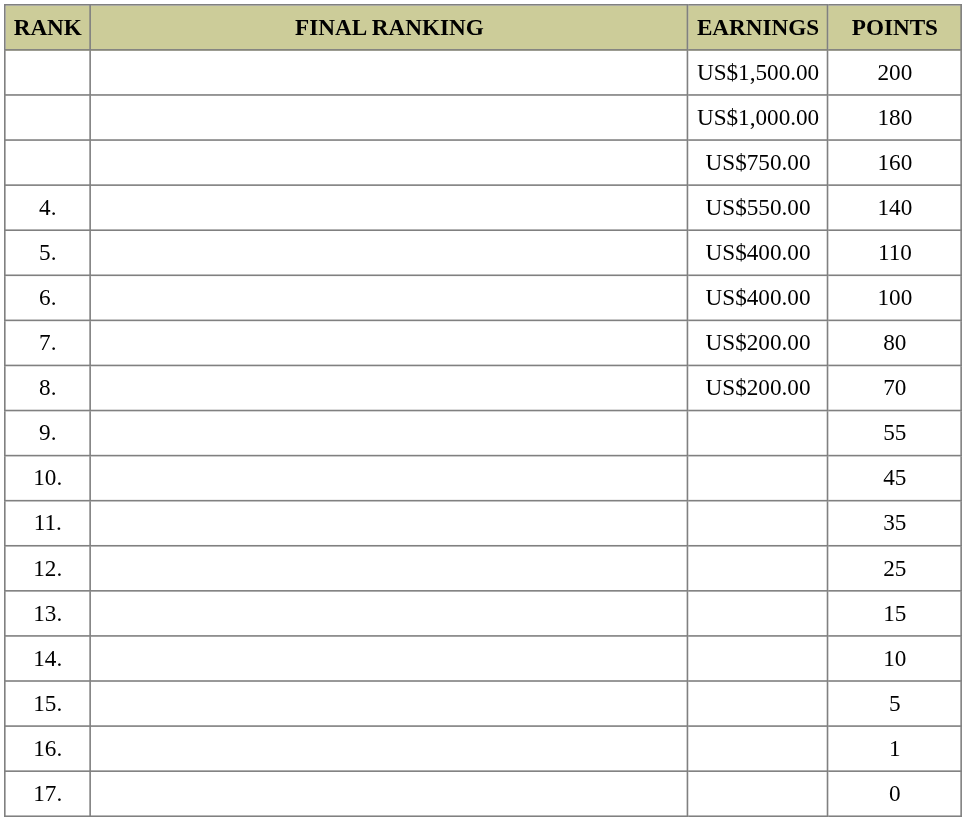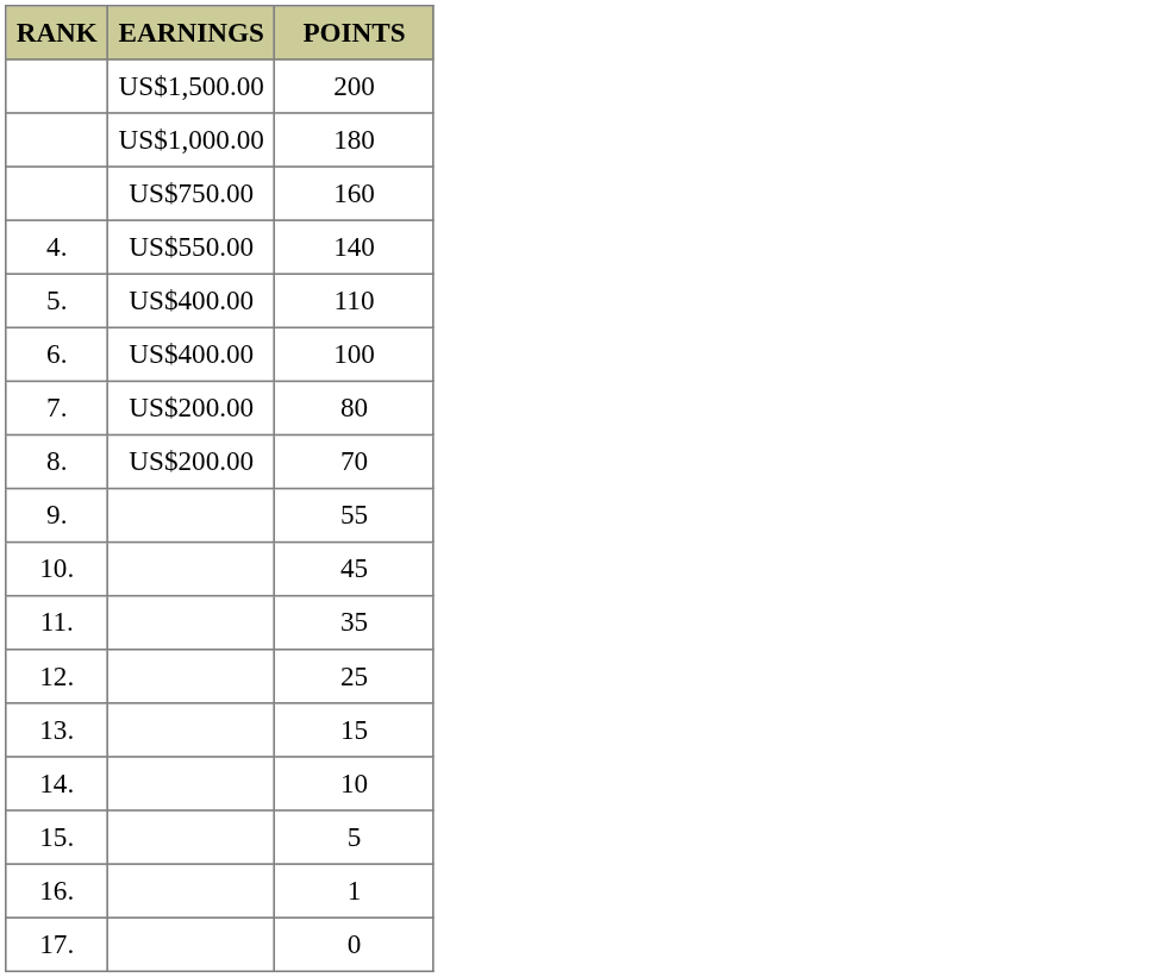- column: FINAL RANKING
